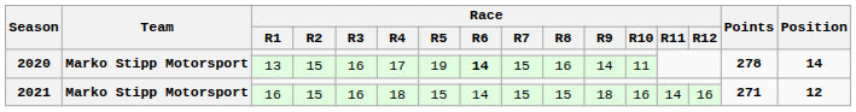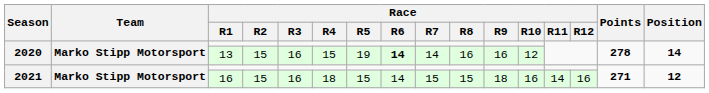13 | Race / R4: 17 -> 15
13 | Race / R7: 15 -> 14
13 | Race / R9: 14 -> 16
13 | Race / R10: 11 -> 12
